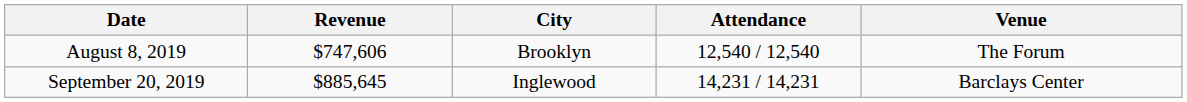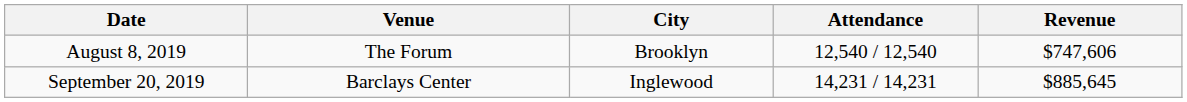columns swapped: Venue <-> Revenue
